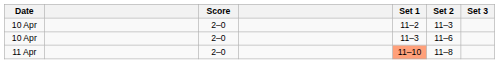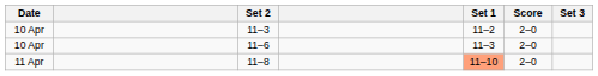columns swapped: Score <-> Set 2
